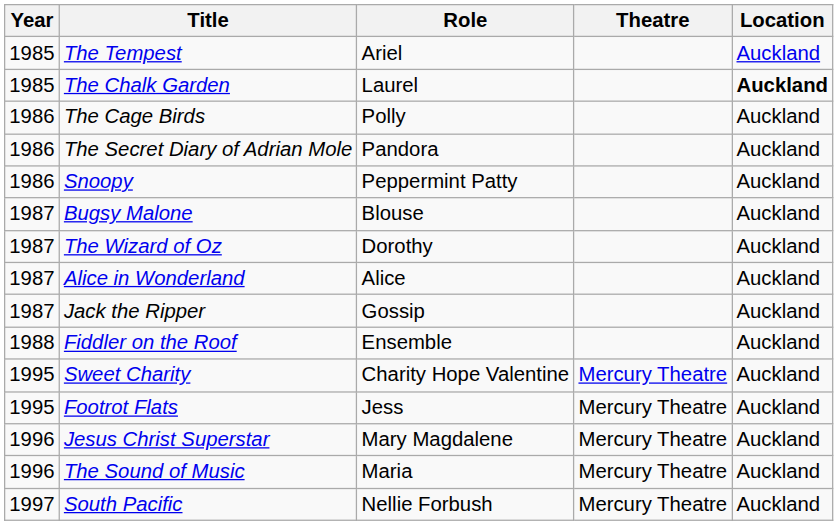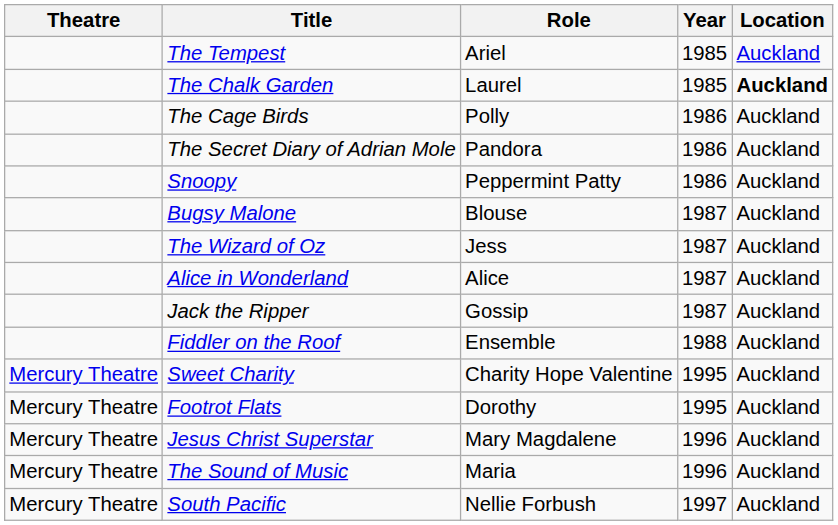columns swapped: Year <-> Theatre
The Wizard of Oz | Role: Dorothy -> Jess
Footrot Flats | Role: Jess -> Dorothy
